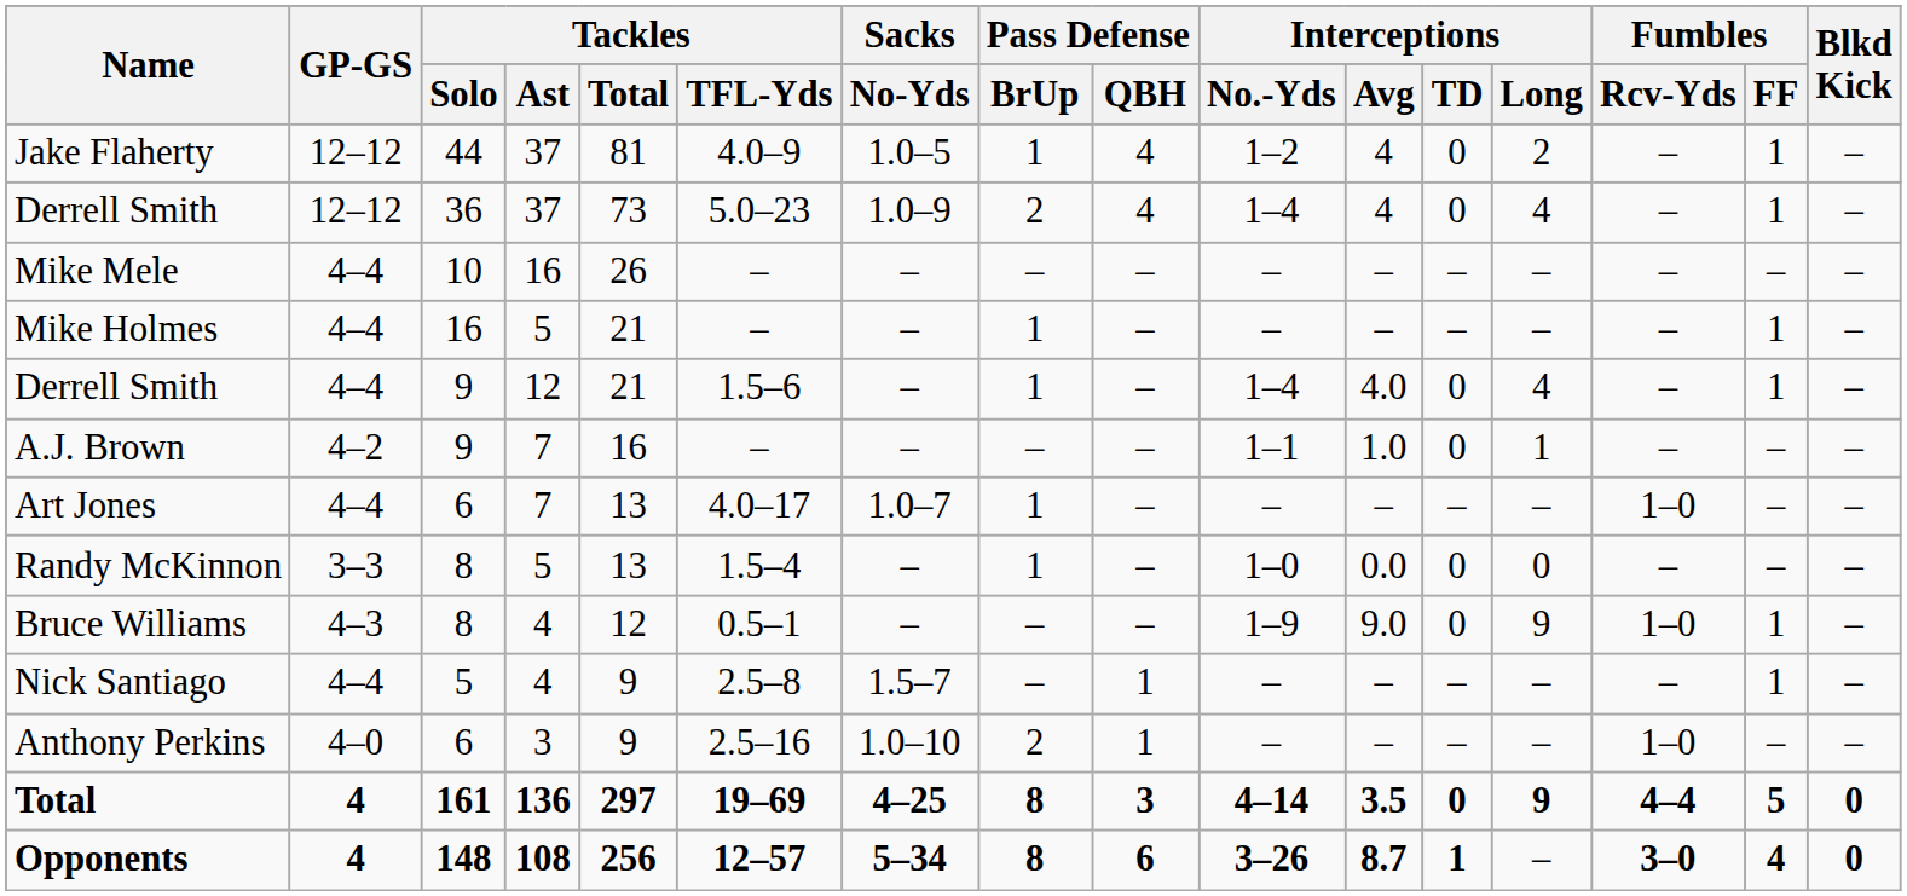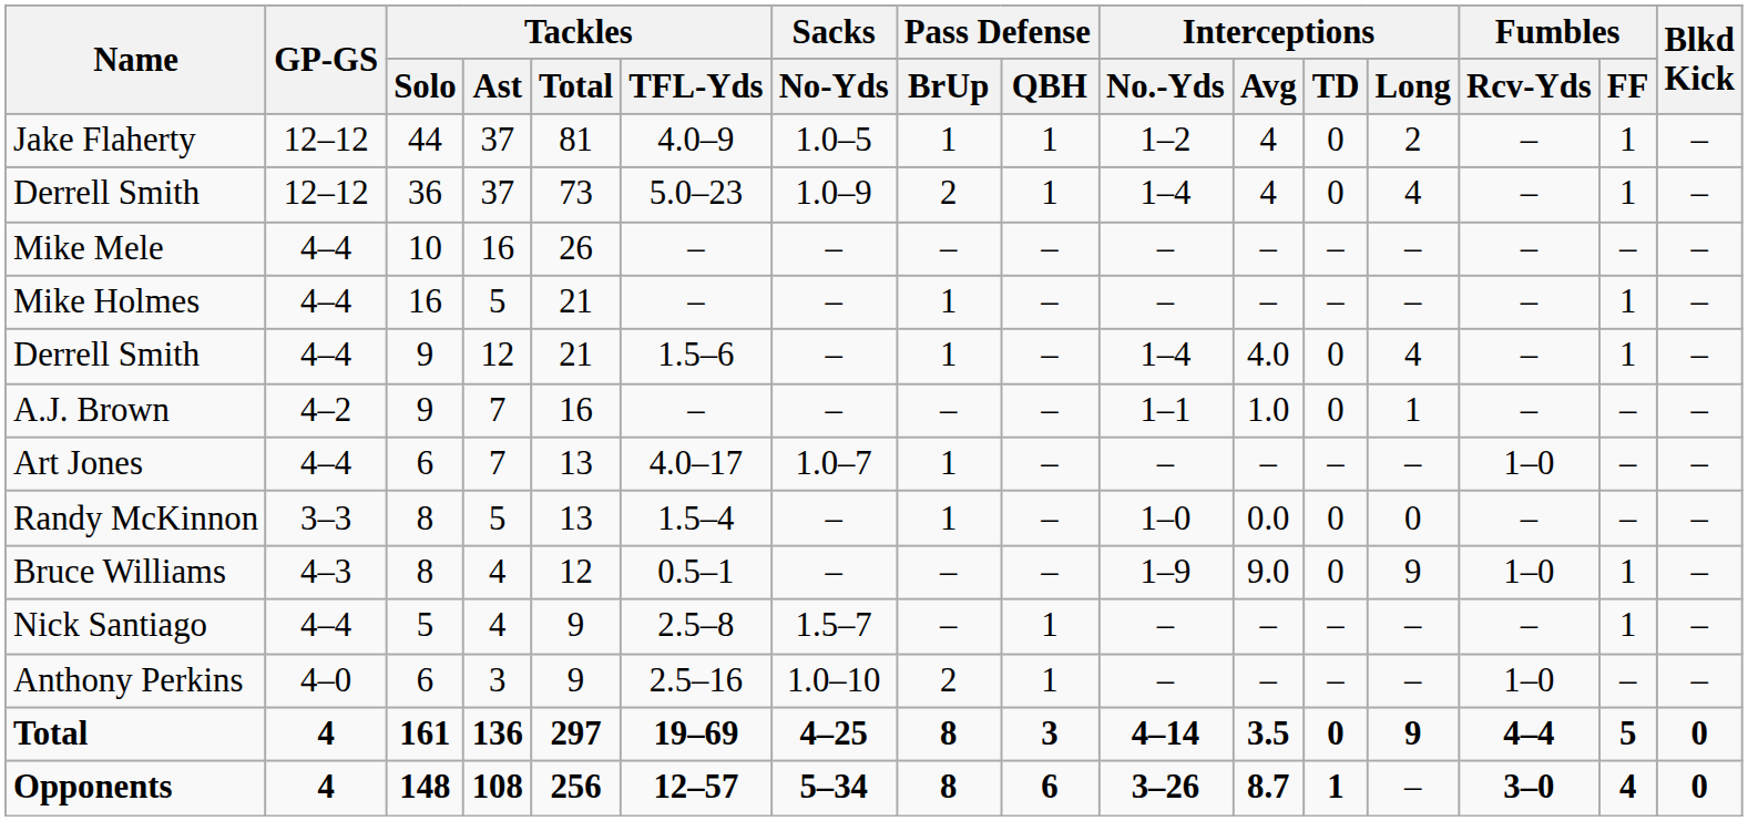Jake Flaherty | Pass Defense / QBH: 4 -> 1
Derrell Smith / 36 | Pass Defense / QBH: 4 -> 1
